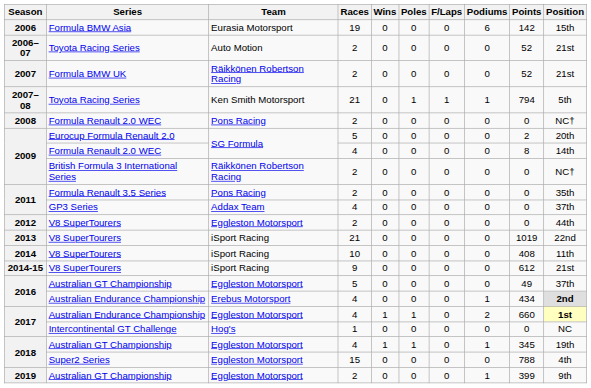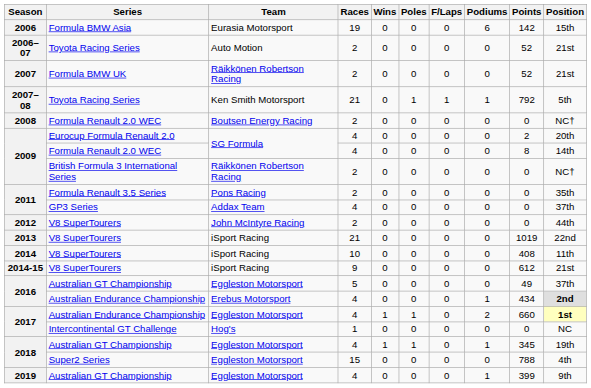2007–08 | Points: 794 -> 792
2008 | Team: Pons Racing -> Boutsen Energy Racing
2009 / Eurocup Formula Renault 2.0 | Races: 5 -> 4
2012 | Team: Eggleston Motorsport -> John McIntyre Racing
2019 | Races: 2 -> 4
